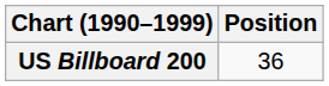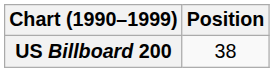US Billboard 200 | Position: 36 -> 38
